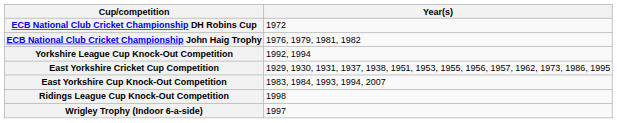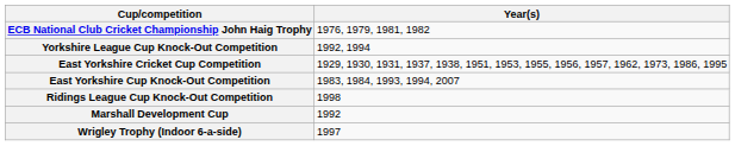- row: ECB National Club Cricket Championship DH Robins Cup | 1972
+ row: Marshall Development Cup | 1992
